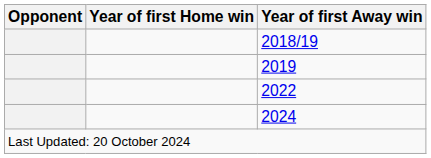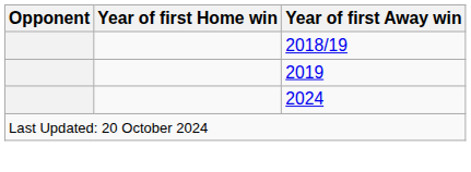- row: 2022
